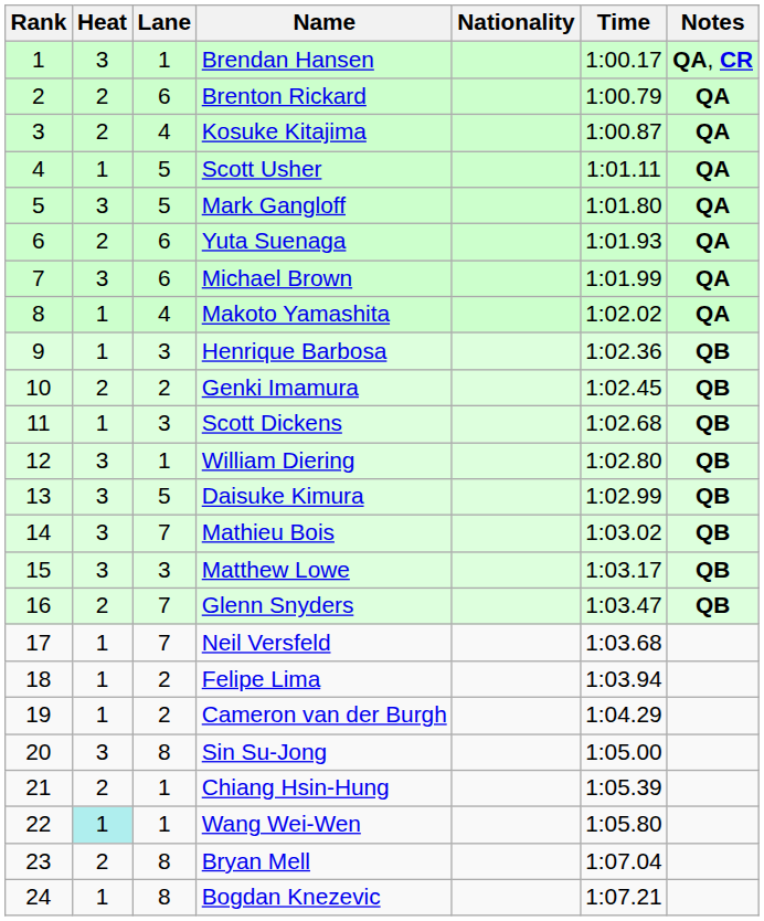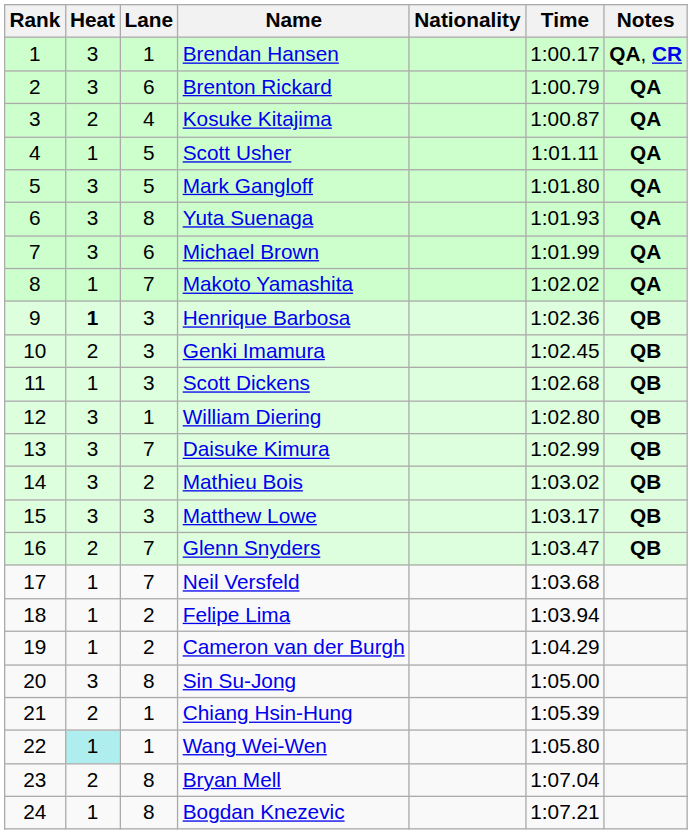Brenton Rickard | Heat: 2 -> 3
Yuta Suenaga | Heat: 2 -> 3
Yuta Suenaga | Lane: 6 -> 8
Makoto Yamashita | Lane: 4 -> 7
Henrique Barbosa | Heat: normal -> bold
Genki Imamura | Lane: 2 -> 3
Daisuke Kimura | Lane: 5 -> 7
Mathieu Bois | Lane: 7 -> 2
